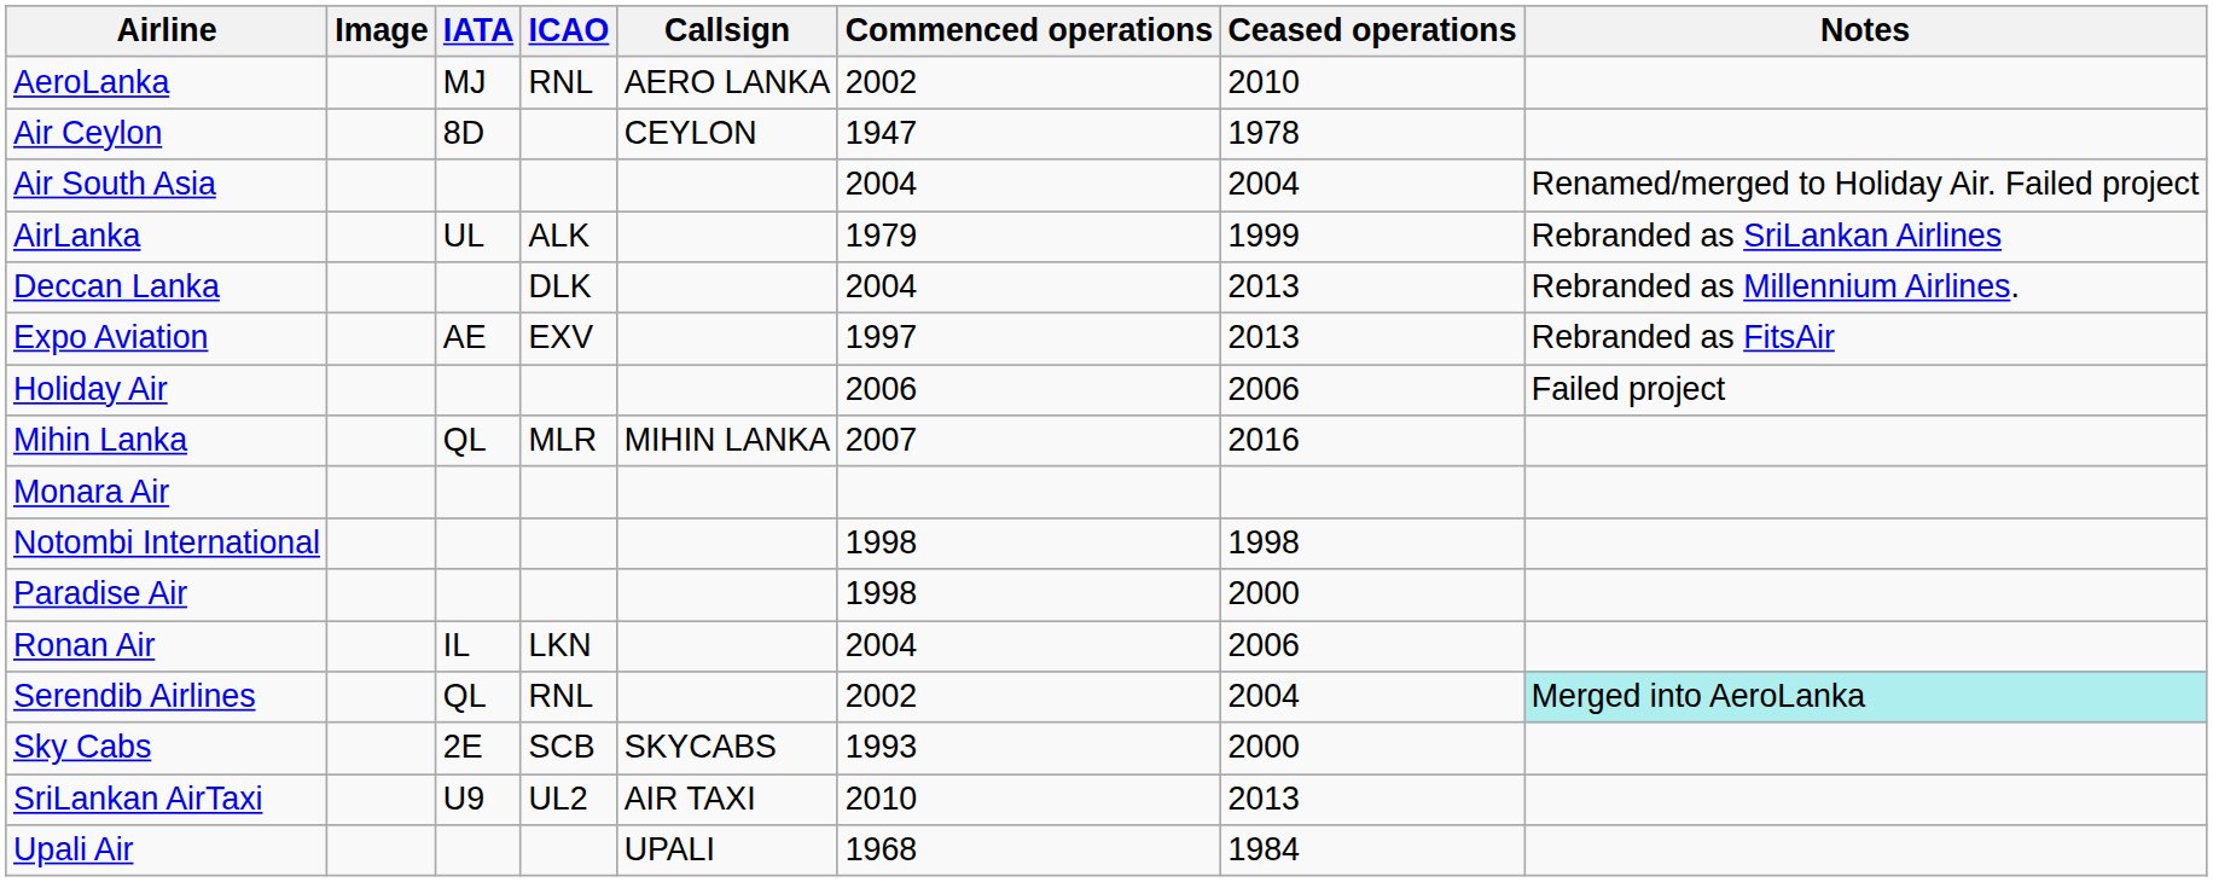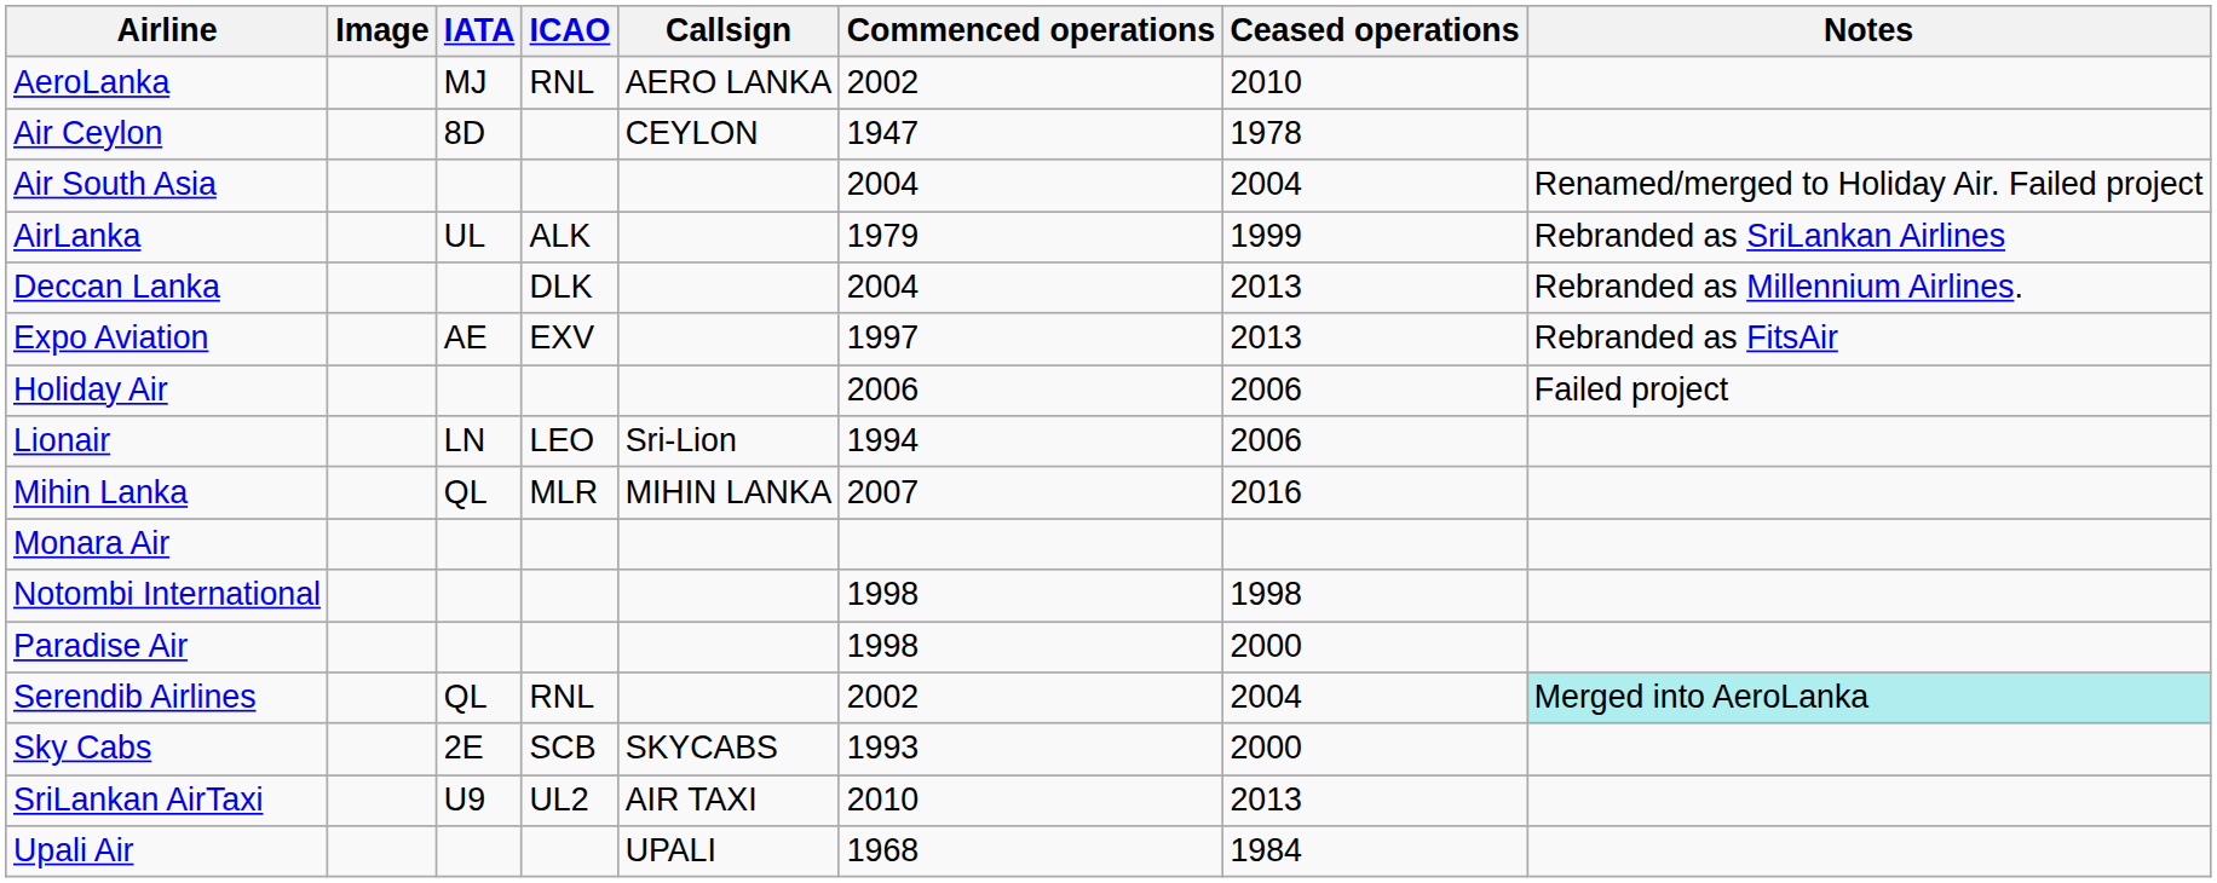+ row: Lionair | LN | LEO | Sri-Lion | 1994 | 2006
- row: Ronan Air | IL | LKN | 2004 | 2006
